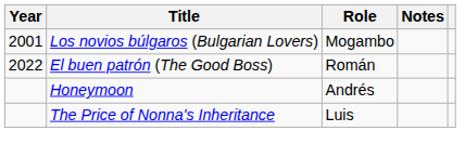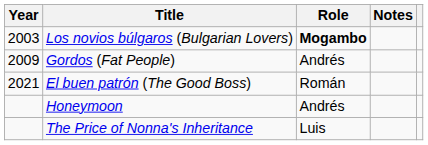Los novios búlgaros (Bulgarian Lovers) | Year: 2001 -> 2003
Los novios búlgaros (Bulgarian Lovers) | Role: normal -> bold
+ row: 2009 | Gordos (Fat People) | Andrés
El buen patrón (The Good Boss) | Year: 2022 -> 2021
